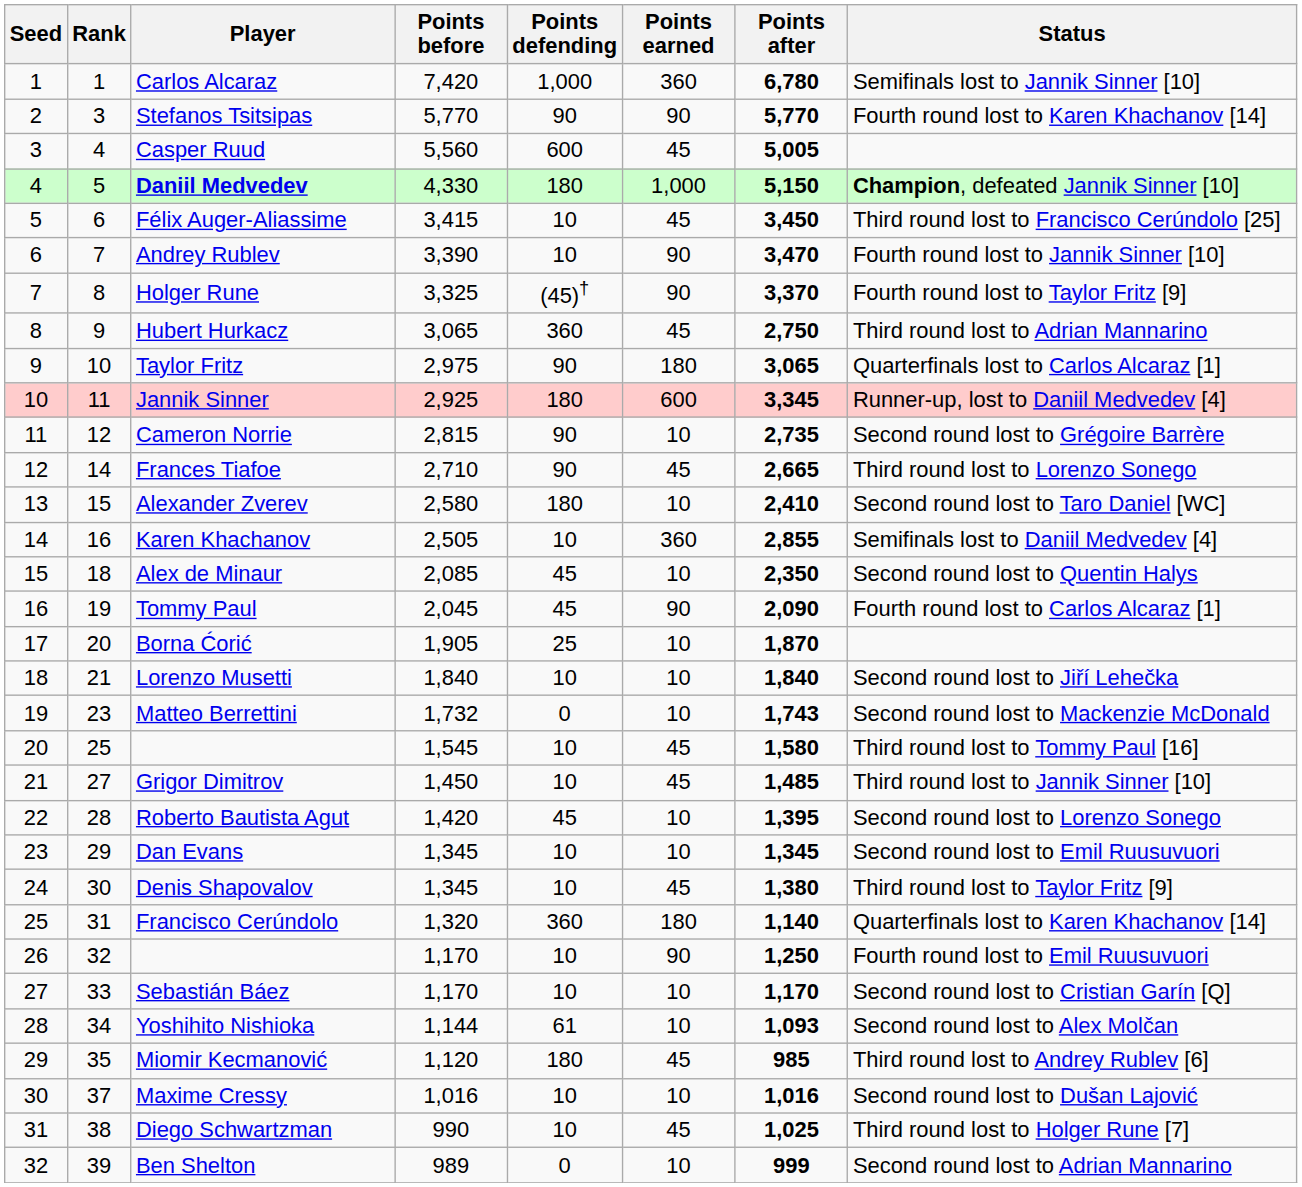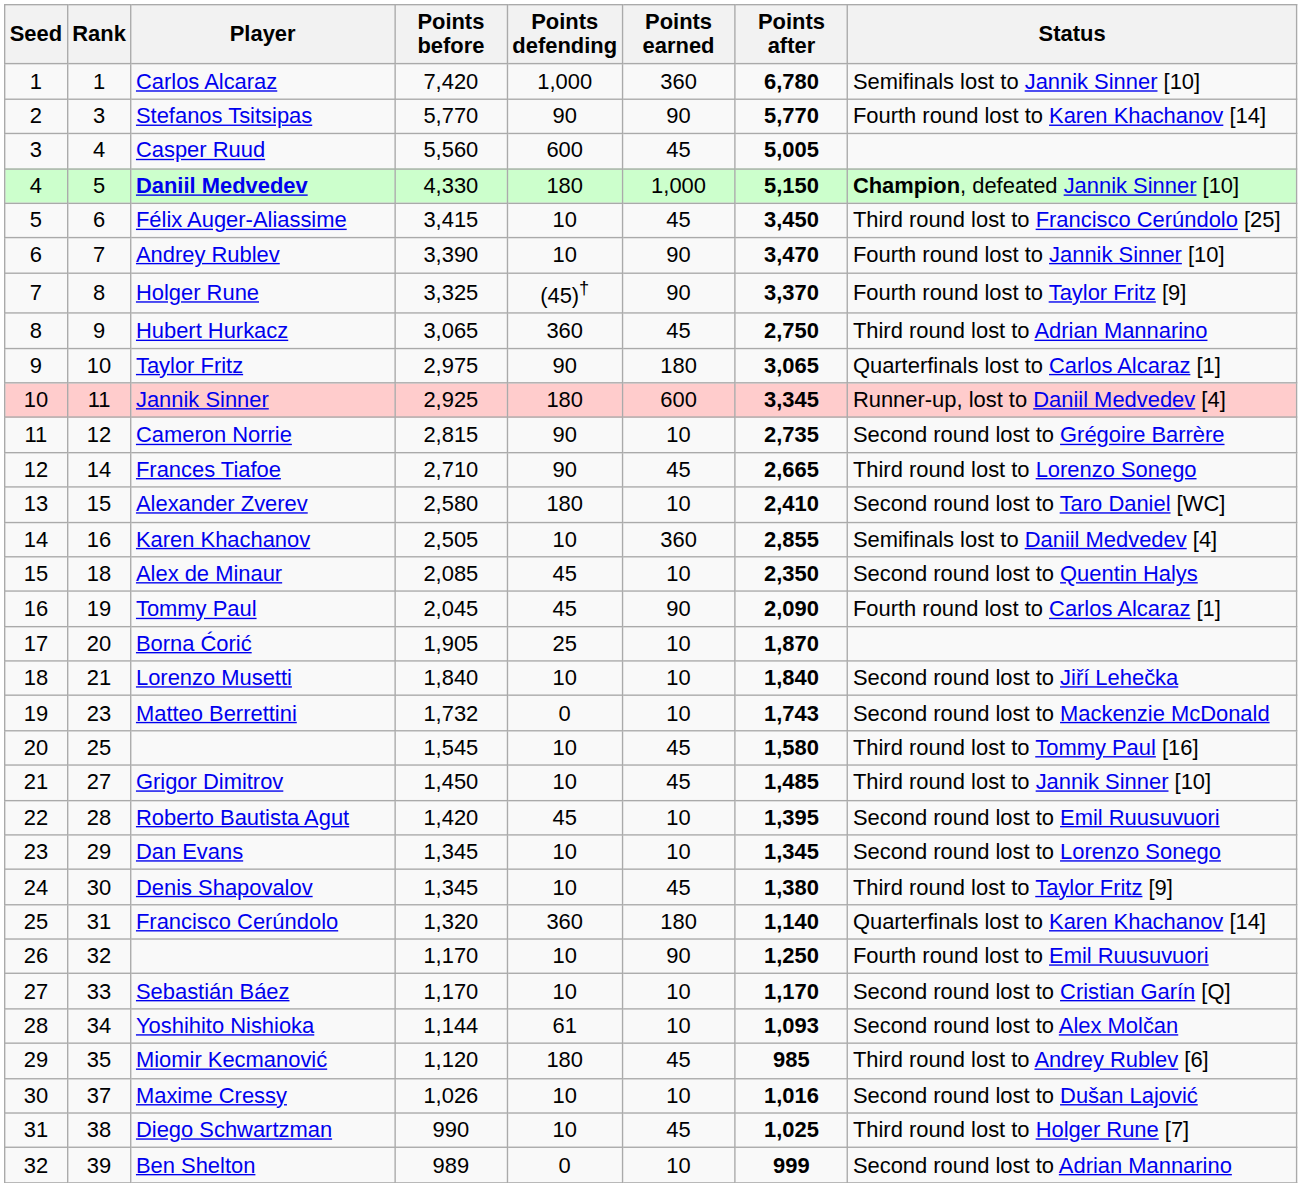Roberto Bautista Agut | Status: Second round lost to Lorenzo Sonego -> Second round lost to Emil Ruusuvuori
Dan Evans | Status: Second round lost to Emil Ruusuvuori -> Second round lost to Lorenzo Sonego
Maxime Cressy | Points before: 1,016 -> 1,026
